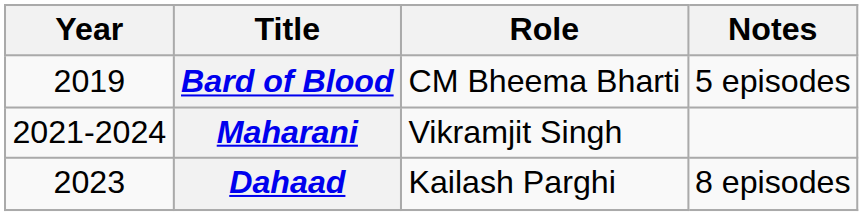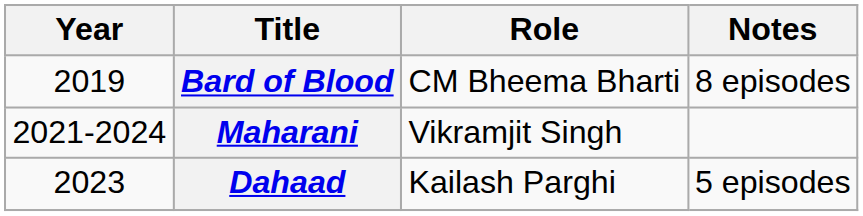Bard of Blood | Notes: 5 episodes -> 8 episodes
Dahaad | Notes: 8 episodes -> 5 episodes
